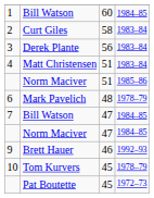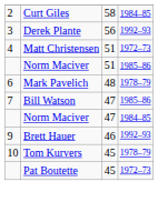- row: 1 | Bill Watson | 60 | 1984–85
2 | column 4: 1983–84 -> 1984–85
3 | column 4: 1983–84 -> 1992–93
4 | column 4: 1983–84 -> 1972–73
7 | column 4: 1984–85 -> 1985–86
